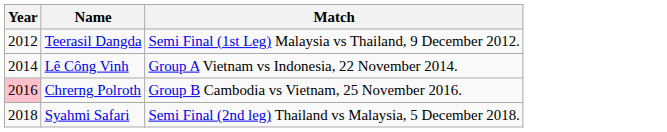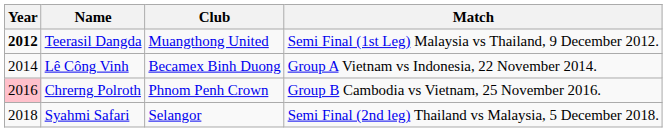+ column: Club | Muangthong United | Becamex Binh Duong | Phnom Penh Crown | Selangor
Teerasil Dangda | Year: normal -> bold
